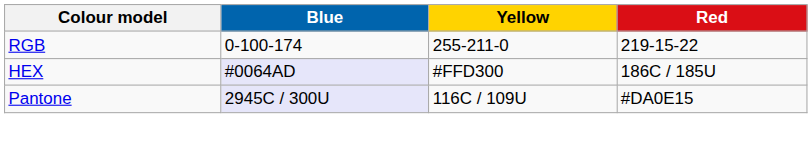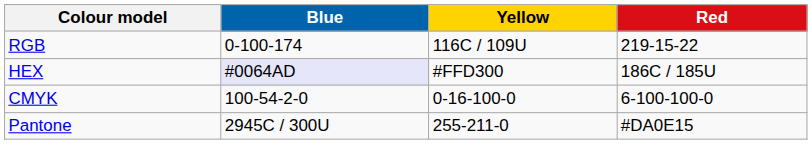RGB | Yellow: 255-211-0 -> 116C / 109U
+ row: CMYK | 100-54-2-0 | 0-16-100-0 | 6-100-100-0
Pantone | Blue: lavender background -> no background
Pantone | Yellow: 116C / 109U -> 255-211-0
